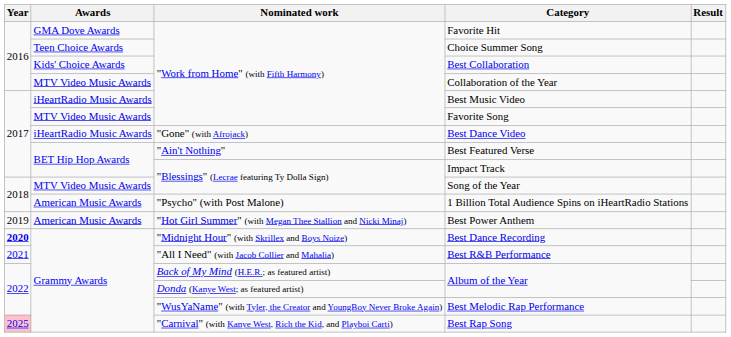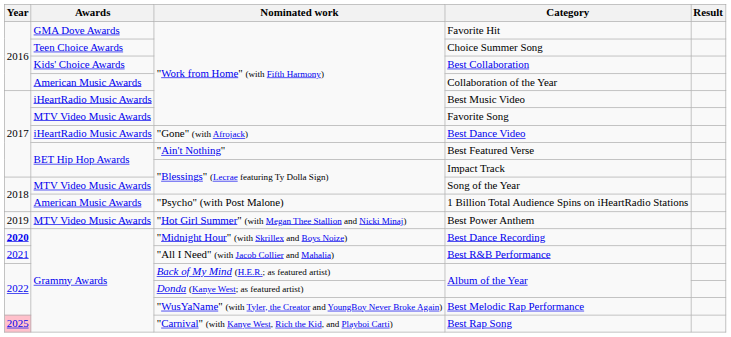Collaboration of the Year | Awards: MTV Video Music Awards -> American Music Awards
Best Power Anthem | Awards: American Music Awards -> MTV Video Music Awards
